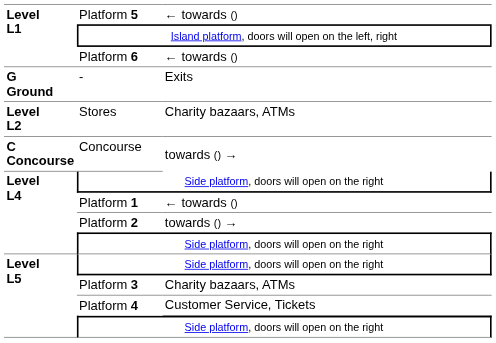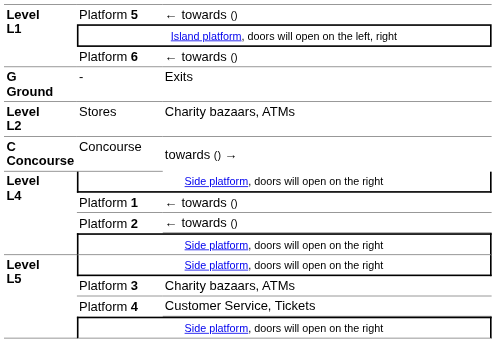Platform 2 | column 3: towards () → -> ← towards ()
